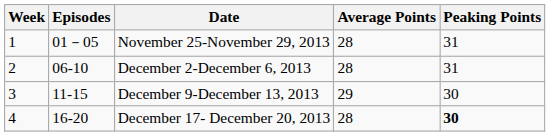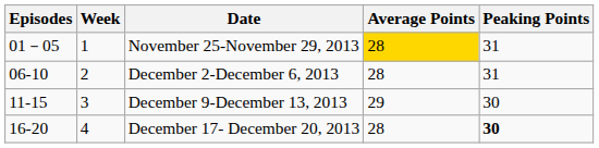columns swapped: Week <-> Episodes
November 25-November 29, 2013 | Average Points: no background -> gold background
